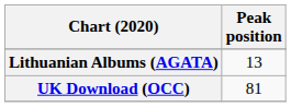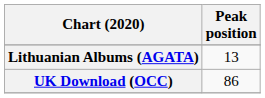UK Download (OCC) | Peak position: 81 -> 86
